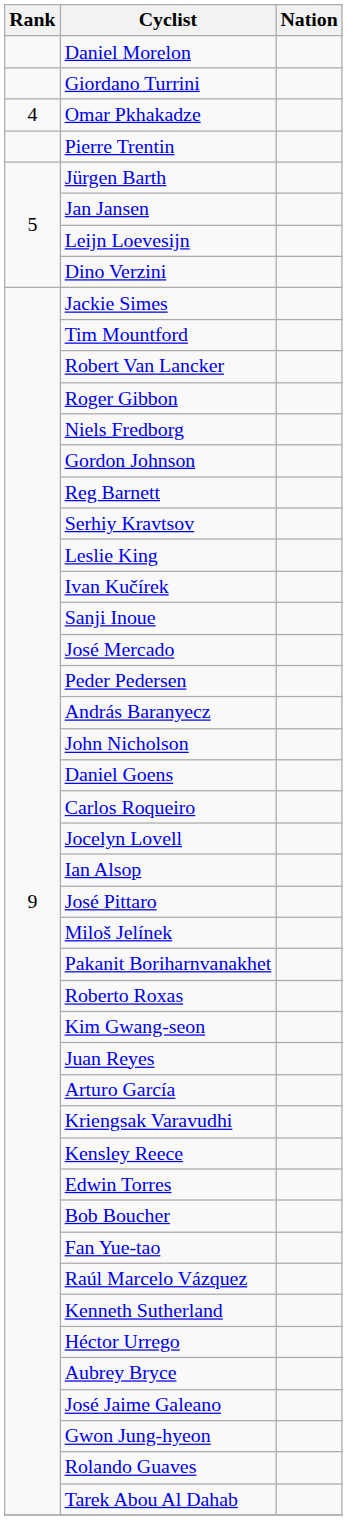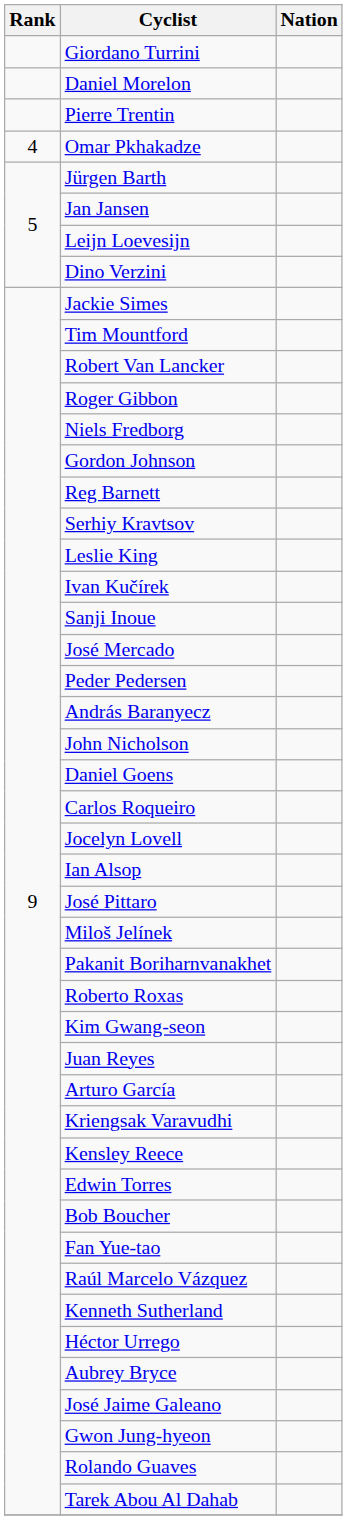rows swapped: Daniel Morelon <-> Giordano Turrini
rows swapped: Pierre Trentin <-> Omar Pkhakadze
